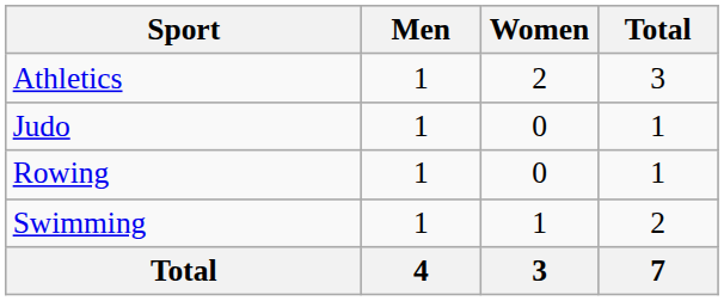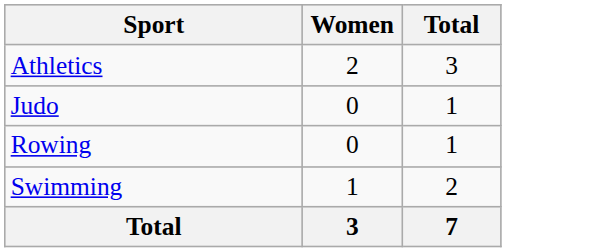- column: Men | 1 | 1 | 1 | 1 | 4
